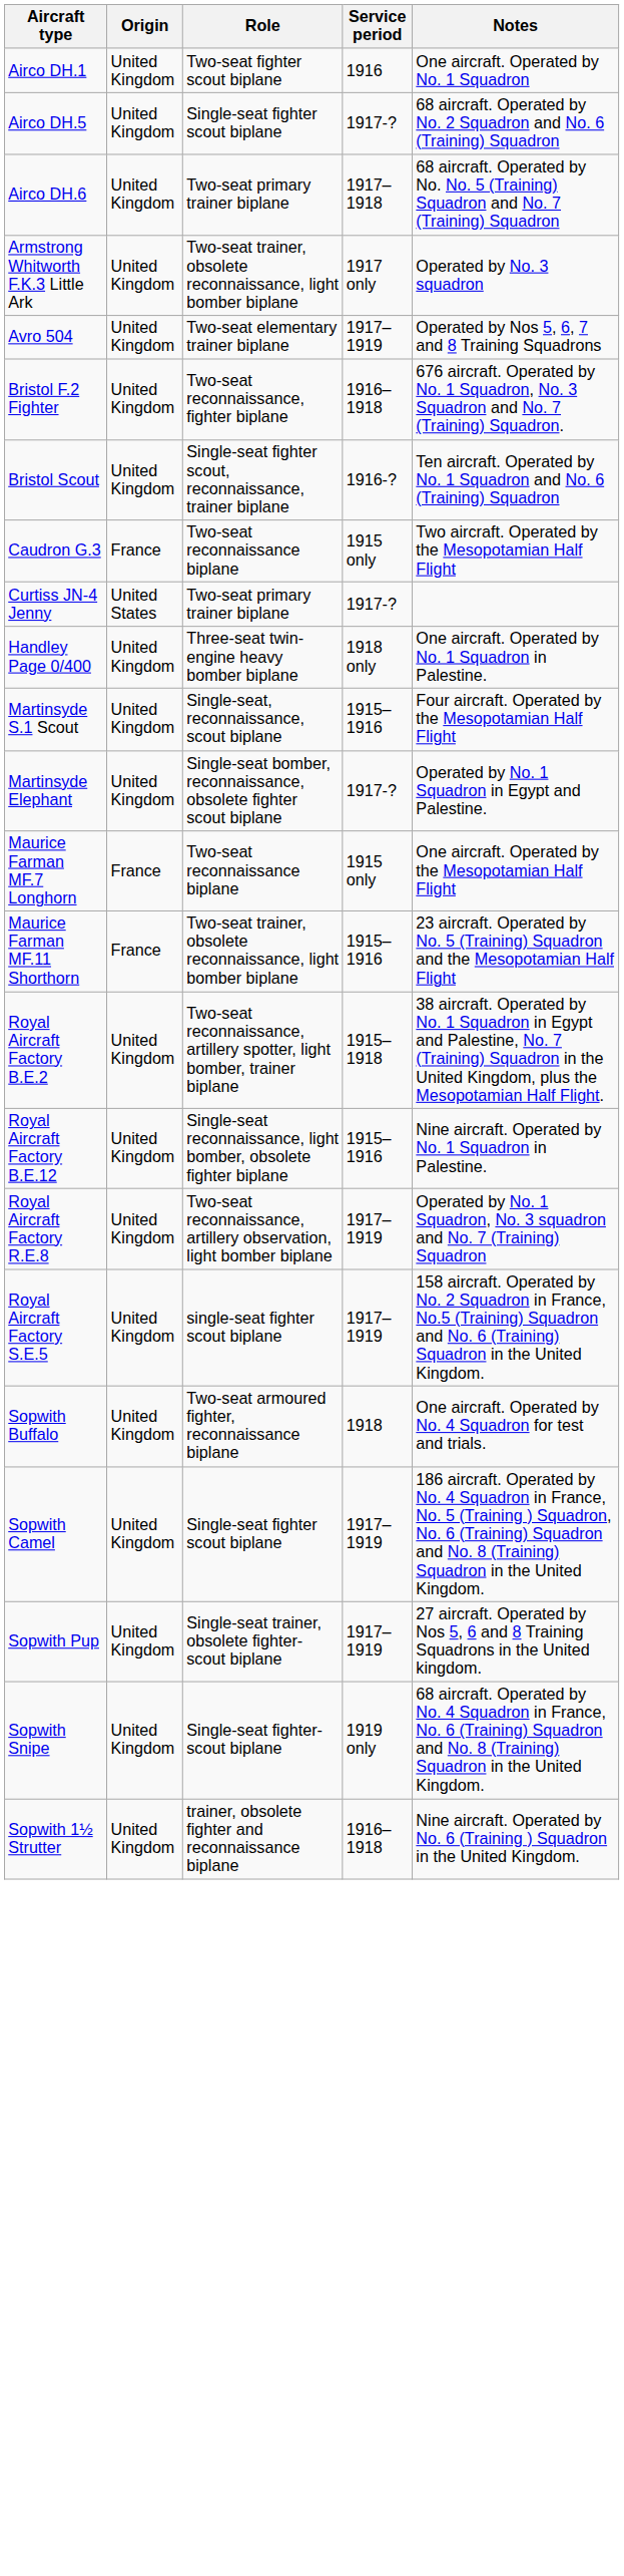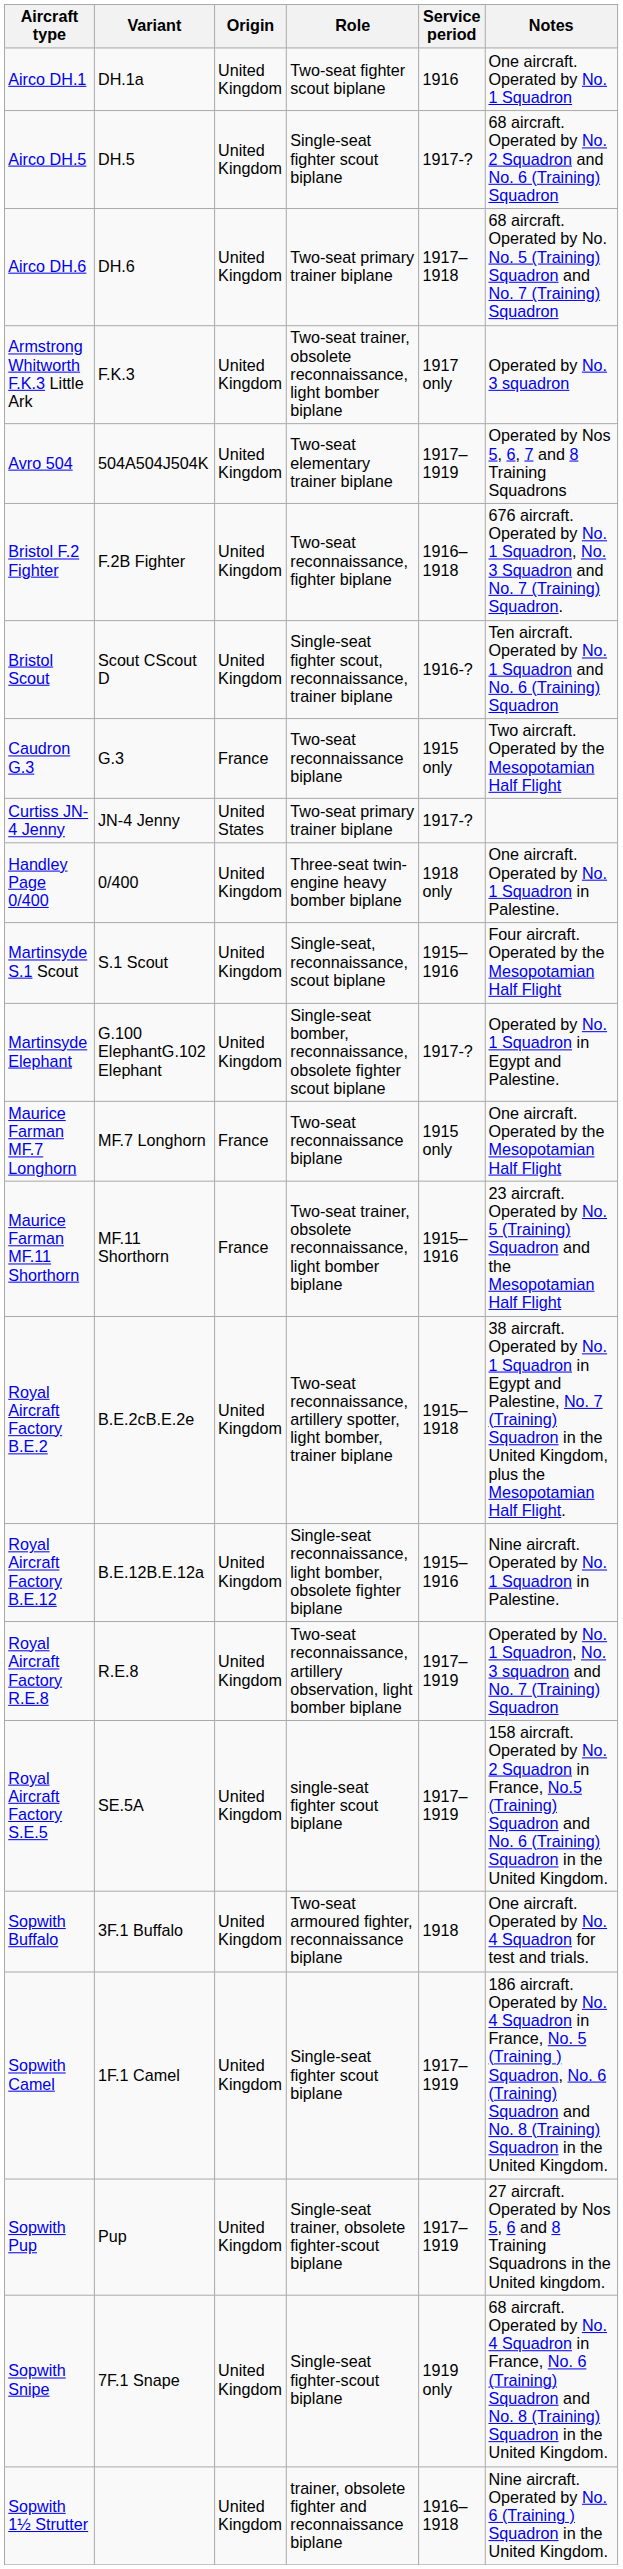+ column: Variant | DH.1a | DH.5 | DH.6 | F.K.3 | 504A504J504K | F.2B Fighter | Scout CScout D | G.3 | JN-4 Jenny | 0/400 | S.1 Scout | G.100 ElephantG.102 Elephant | MF.7 Longhorn | MF.11 Shorthorn | B.E.2cB.E.2e | B.E.12B.E.12a | R.E.8 | SE.5A | 3F.1 Buffalo | 1F.1 Camel | Pup | 7F.1 Snape
